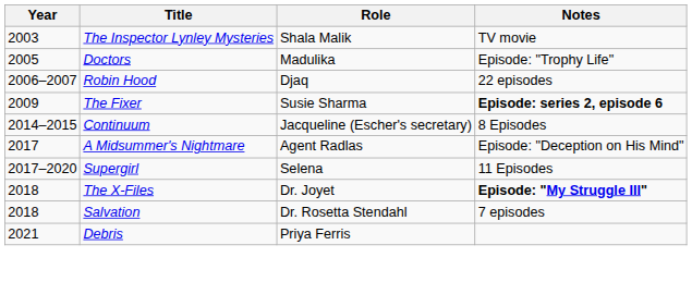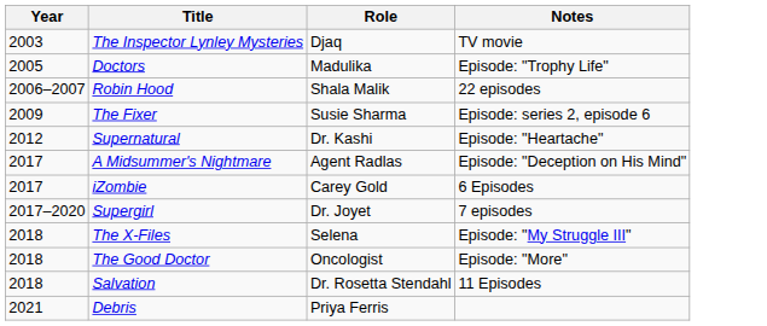The Inspector Lynley Mysteries | Role: Shala Malik -> Djaq
Robin Hood | Role: Djaq -> Shala Malik
The Fixer | Notes: bold -> normal
+ row: 2012 | Supernatural | Dr. Kashi | Episode: "Heartache"
- row: 2014–2015 | Continuum | Jacqueline (Escher's secretary) | 8 Episodes
+ row: 2017 | iZombie | Carey Gold | 6 Episodes
Supergirl | Role: Selena -> Dr. Joyet
Supergirl | Notes: 11 Episodes -> 7 episodes
The X-Files | Role: Dr. Joyet -> Selena
The X-Files | Notes: bold -> normal
+ row: 2018 | The Good Doctor | Oncologist | Episode: "More"
Salvation | Notes: 7 episodes -> 11 Episodes
